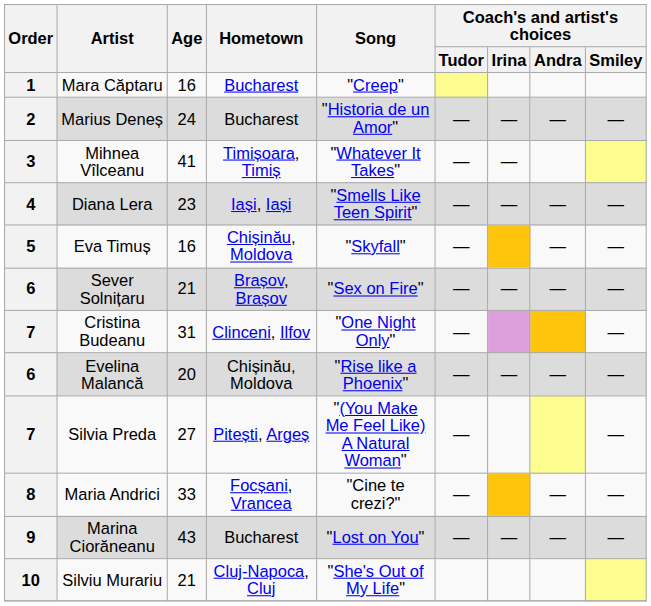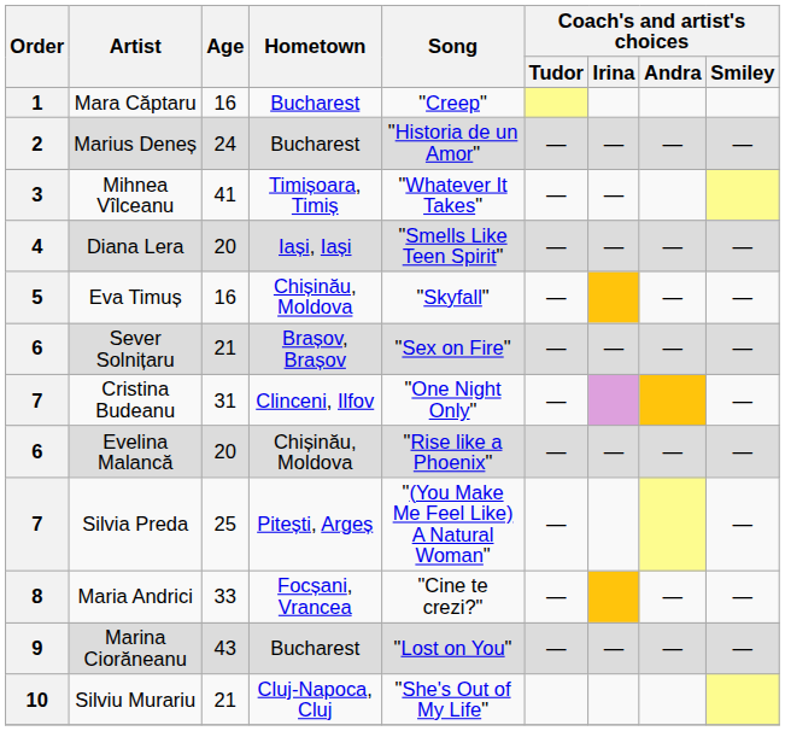Diana Lera | Age: 23 -> 20
Silvia Preda | Age: 27 -> 25
